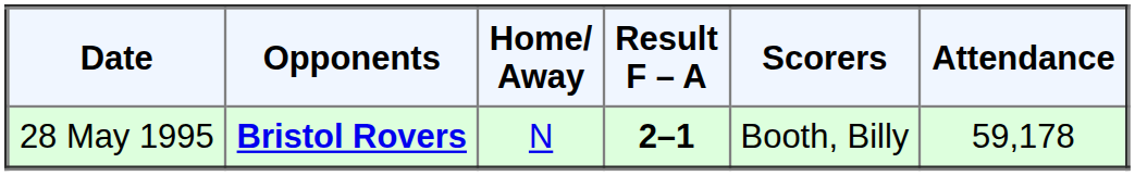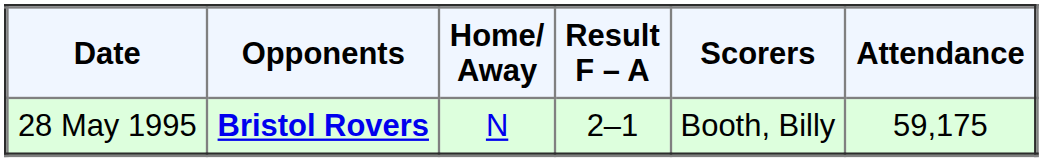28 May 1995 | Result F – A: bold -> normal
28 May 1995 | Attendance: 59,178 -> 59,175
